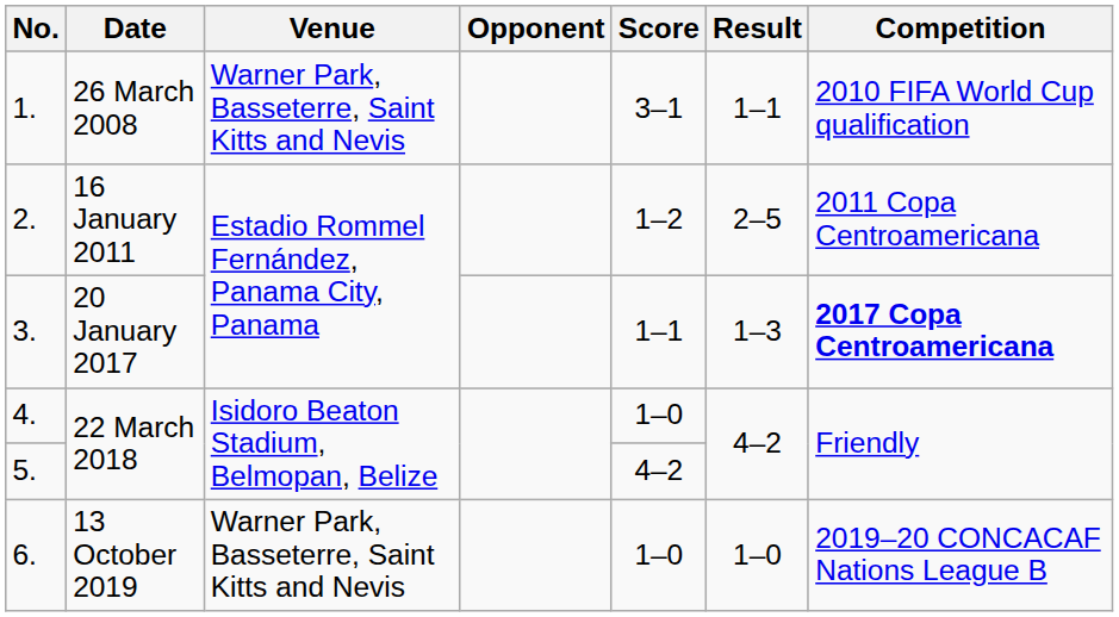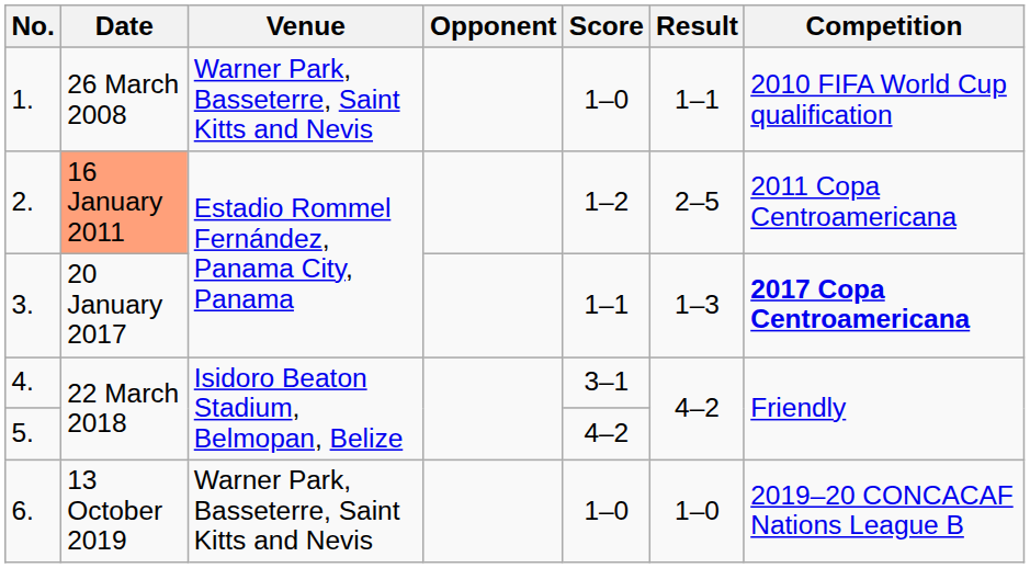1. | Score: 3–1 -> 1–0
2. | Date: no background -> lightsalmon background
4. | Score: 1–0 -> 3–1
